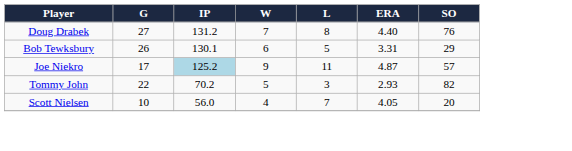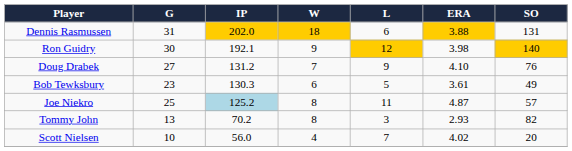+ row: Dennis Rasmussen | 31 | 202.0 | 18 | 6 | 3.88 | 131
+ row: Ron Guidry | 30 | 192.1 | 9 | 12 | 3.98 | 140
Doug Drabek | L: 8 -> 9
Doug Drabek | ERA: 4.40 -> 4.10
Bob Tewksbury | G: 26 -> 23
Bob Tewksbury | IP: 130.1 -> 130.3
Bob Tewksbury | ERA: 3.31 -> 3.61
Bob Tewksbury | SO: 29 -> 49
Joe Niekro | G: 17 -> 25
Joe Niekro | W: 9 -> 8
Tommy John | G: 22 -> 13
Tommy John | W: 5 -> 8
Scott Nielsen | ERA: 4.05 -> 4.02
